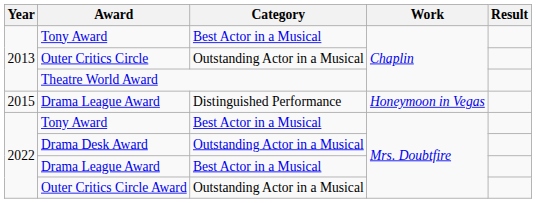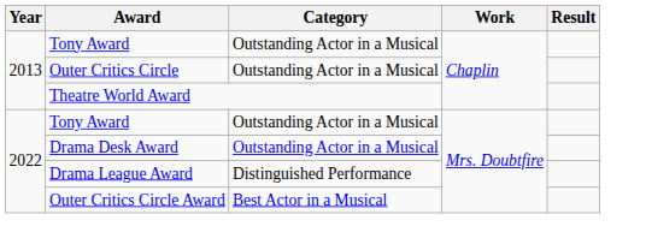2013 / Tony Award | Category: Best Actor in a Musical -> Outstanding Actor in a Musical
- row: 2015 | Drama League Award | Distinguished Performance | Honeymoon in Vegas
2022 / Tony Award | Category: Best Actor in a Musical -> Outstanding Actor in a Musical
2022 / Drama League Award | Category: Best Actor in a Musical -> Distinguished Performance
Outer Critics Circle Award | Category: Outstanding Actor in a Musical -> Best Actor in a Musical
